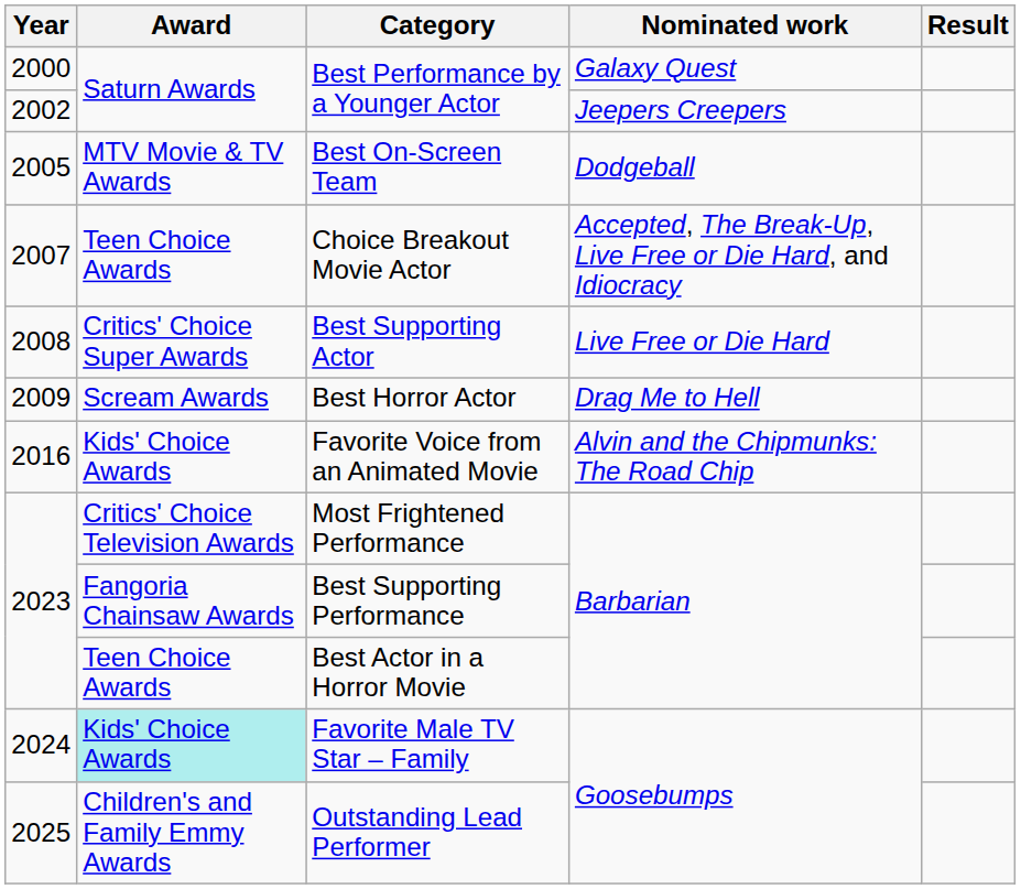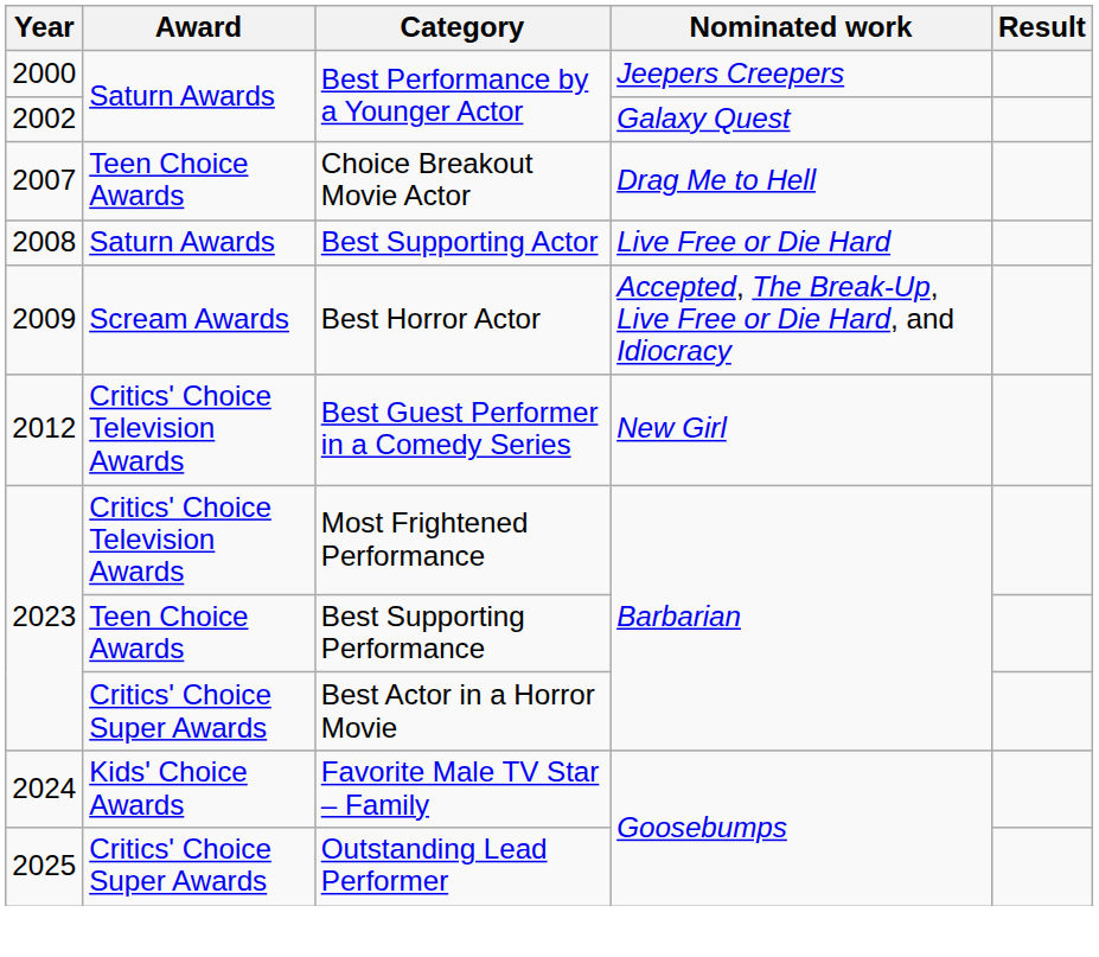2000 / Best Performance by a Younger Actor | Nominated work: Galaxy Quest -> Jeepers Creepers
2002 / Best Performance by a Younger Actor | Nominated work: Jeepers Creepers -> Galaxy Quest
- row: 2005 | MTV Movie & TV Awards | Best On-Screen Team | Dodgeball
Choice Breakout Movie Actor | Nominated work: Accepted, The Break-Up, Live Free or Die Hard, and Idiocracy -> Drag Me to Hell
Best Supporting Actor | Award: Critics' Choice Super Awards -> Saturn Awards
Best Horror Actor | Nominated work: Drag Me to Hell -> Accepted, The Break-Up, Live Free or Die Hard, and Idiocracy
+ row: 2012 | Critics' Choice Television Awards | Best Guest Performer in a Comedy Series | New Girl
- row: 2016 | Kids' Choice Awards | Favorite Voice from an Animated Movie | Alvin and the Chipmunks: The Road Chip
Best Supporting Performance | Award: Fangoria Chainsaw Awards -> Teen Choice Awards
Best Actor in a Horror Movie | Award: Teen Choice Awards -> Critics' Choice Super Awards
Favorite Male TV Star – Family | Award: paleturquoise background -> no background
Outstanding Lead Performer | Award: Children's and Family Emmy Awards -> Critics' Choice Super Awards
